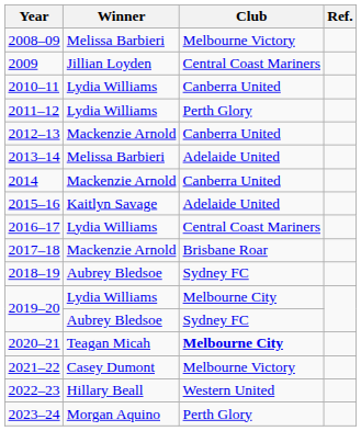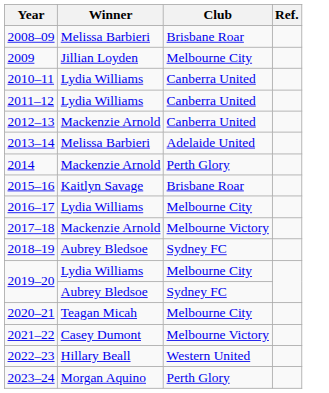2008–09 | Club: Melbourne Victory -> Brisbane Roar
2009 | Club: Central Coast Mariners -> Melbourne City
2011–12 | Club: Perth Glory -> Canberra United
2014 | Club: Canberra United -> Perth Glory
2015–16 | Club: Adelaide United -> Brisbane Roar
2016–17 | Club: Central Coast Mariners -> Melbourne City
2017–18 | Club: Brisbane Roar -> Melbourne Victory
2020–21 | Club: bold -> normal
